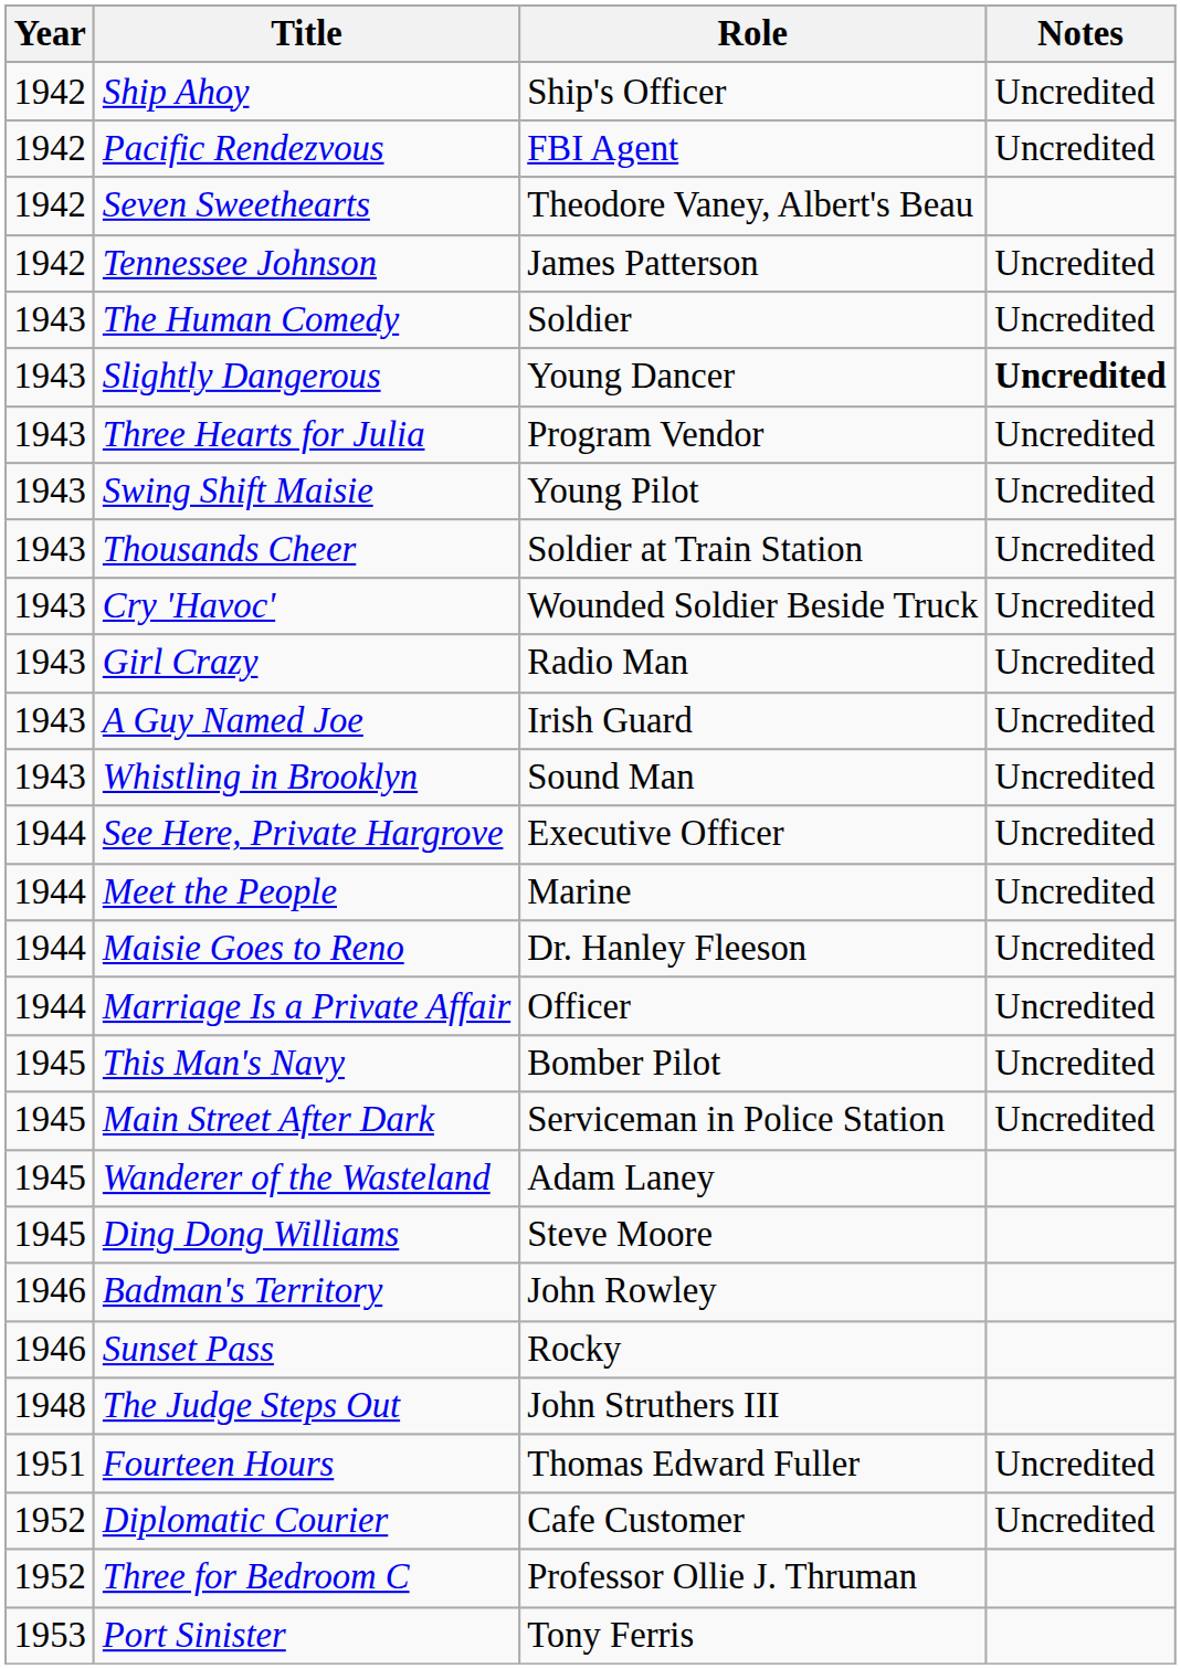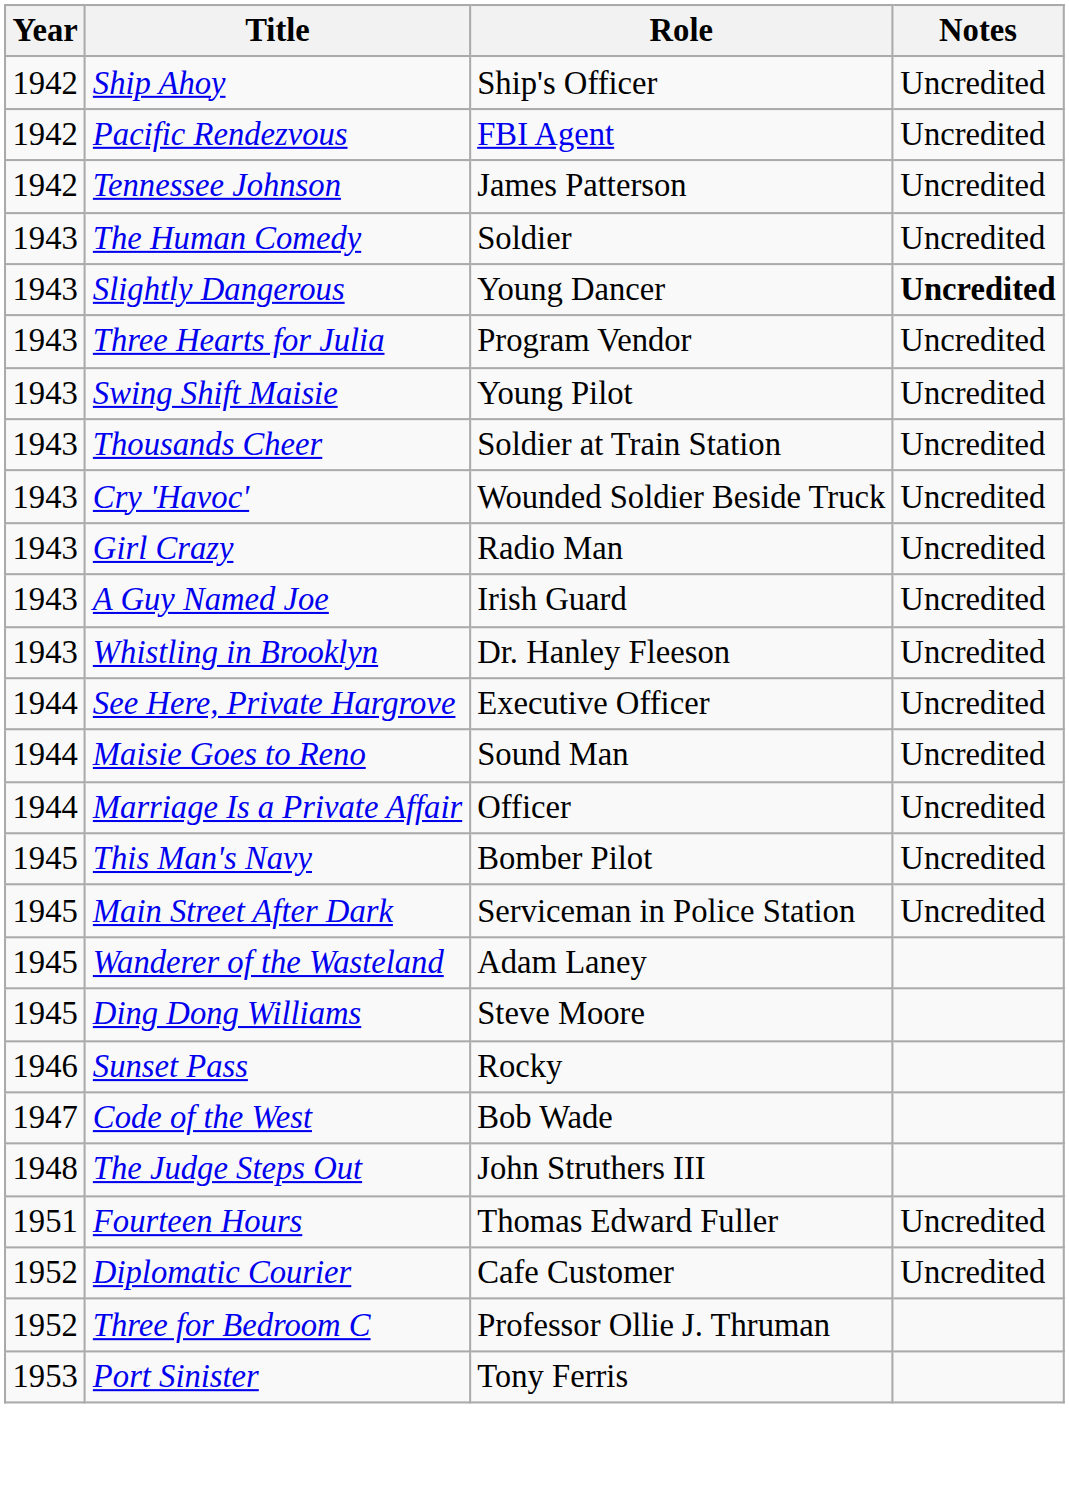- row: 1942 | Seven Sweethearts | Theodore Vaney, Albert's Beau
Whistling in Brooklyn | Role: Sound Man -> Dr. Hanley Fleeson
- row: 1944 | Meet the People | Marine | Uncredited
Maisie Goes to Reno | Role: Dr. Hanley Fleeson -> Sound Man
- row: 1946 | Badman's Territory | John Rowley
+ row: 1947 | Code of the West | Bob Wade
